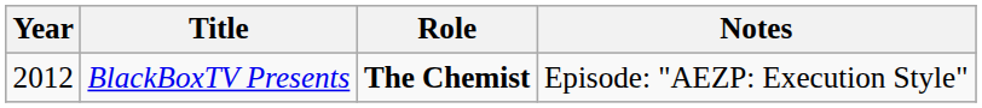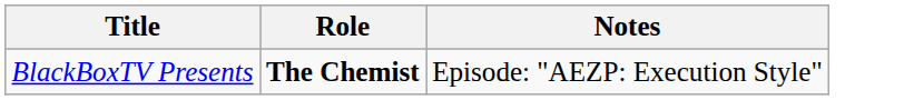- column: Year | 2012
